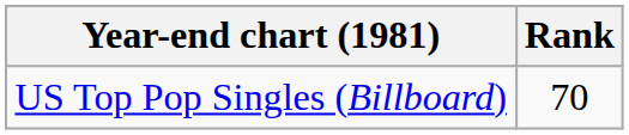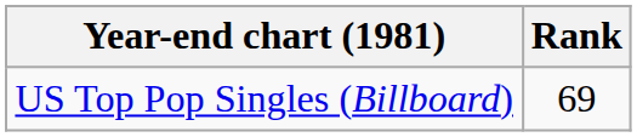US Top Pop Singles (Billboard) | Rank: 70 -> 69
